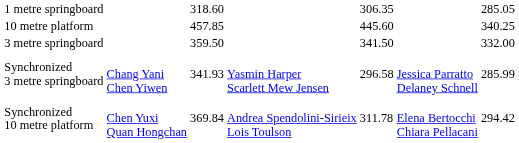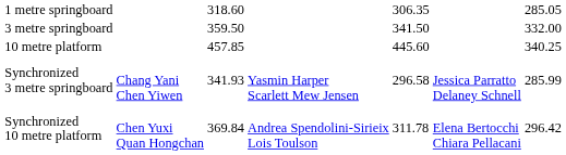rows swapped: 3 metre springboard <-> 10 metre platform
Synchronized 10 metre platform | column 7: 294.42 -> 296.42
